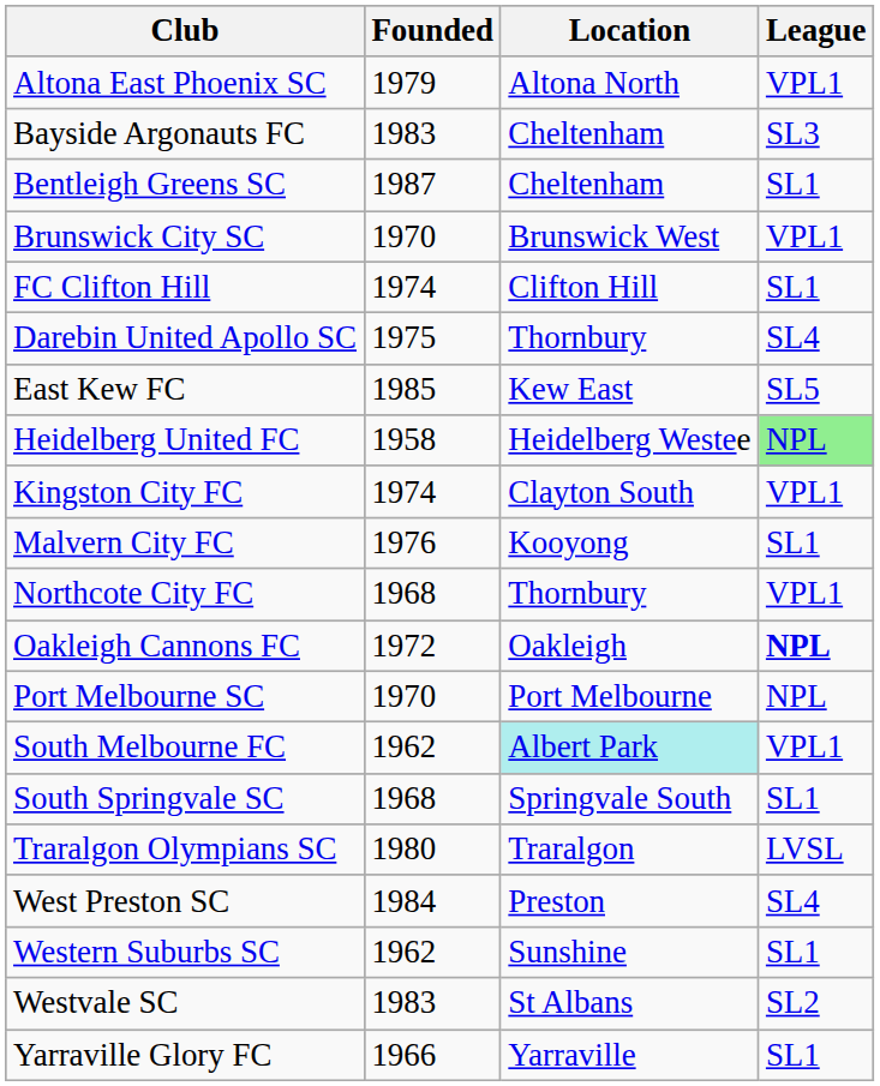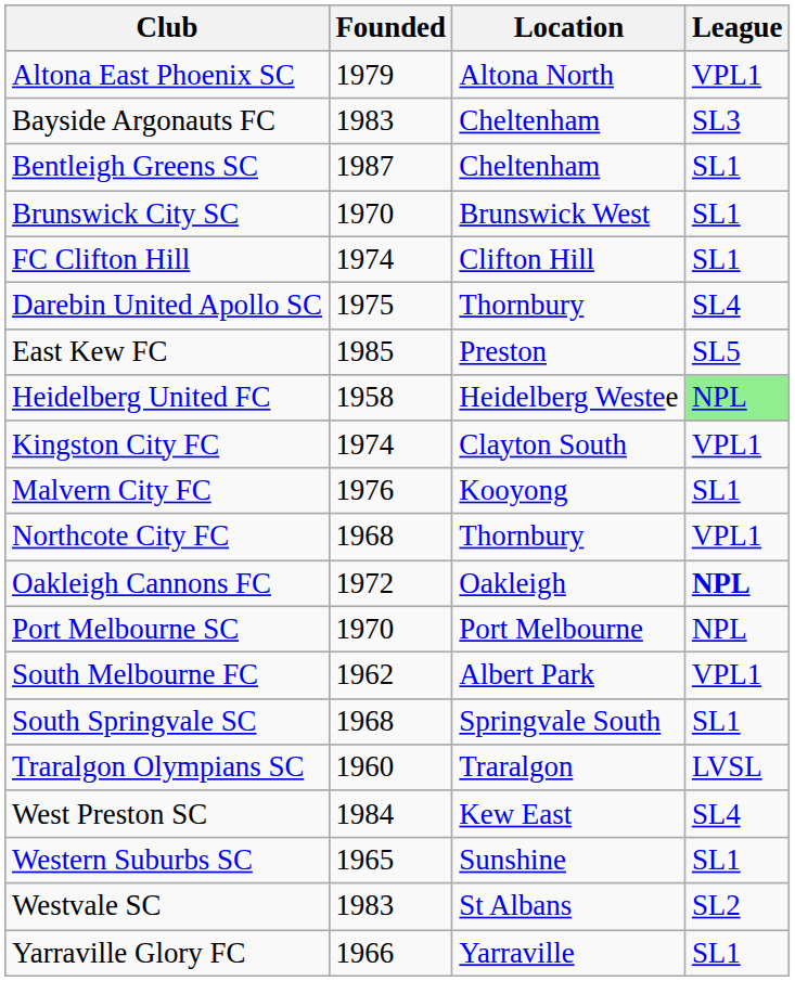Brunswick City SC | League: VPL1 -> SL1
East Kew FC | Location: Kew East -> Preston
South Melbourne FC | Location: paleturquoise background -> no background
Traralgon Olympians SC | Founded: 1980 -> 1960
West Preston SC | Location: Preston -> Kew East
Western Suburbs SC | Founded: 1962 -> 1965
